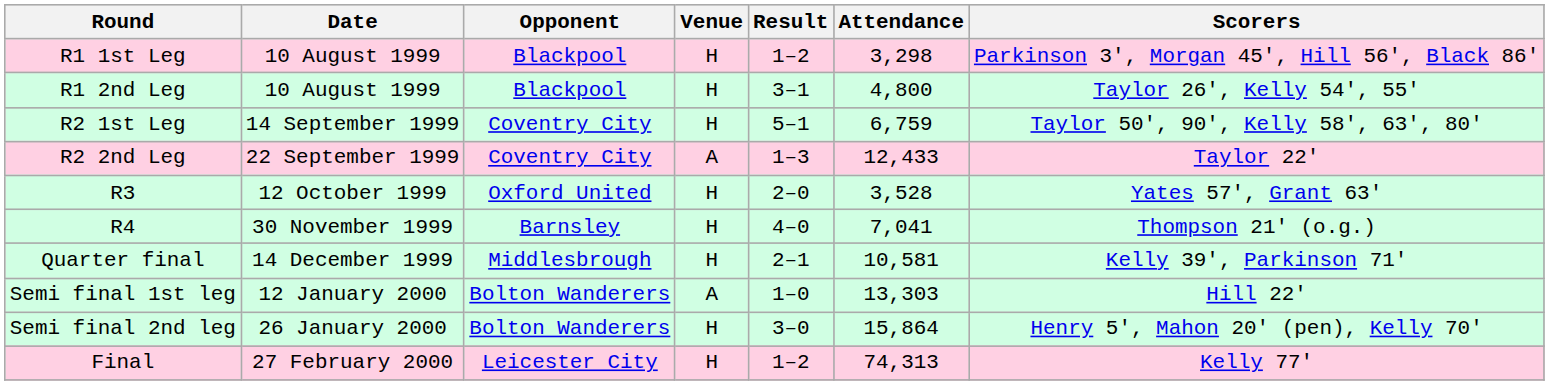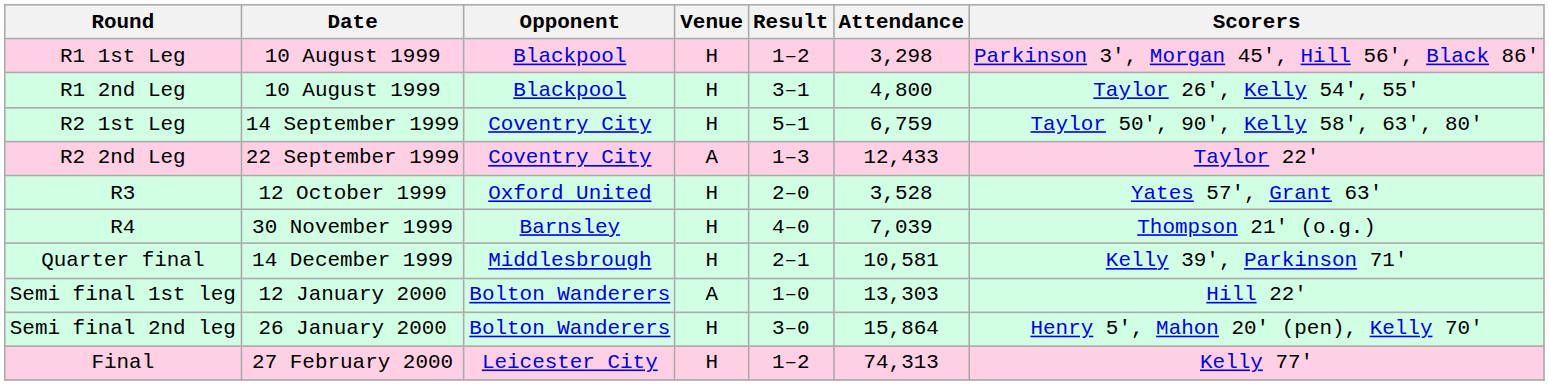R4 | Attendance: 7,041 -> 7,039
